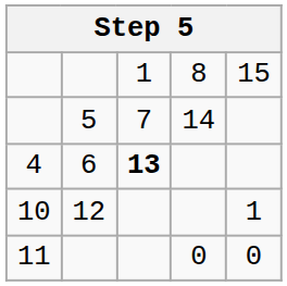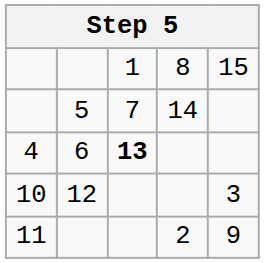10 | column 5: 1 -> 3
11 | column 4: 0 -> 2
11 | column 5: 0 -> 9
